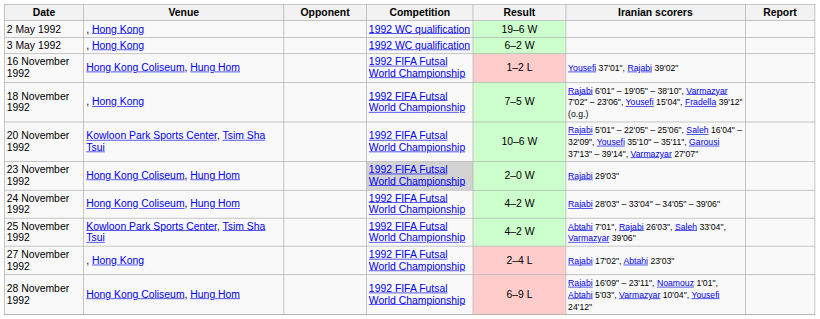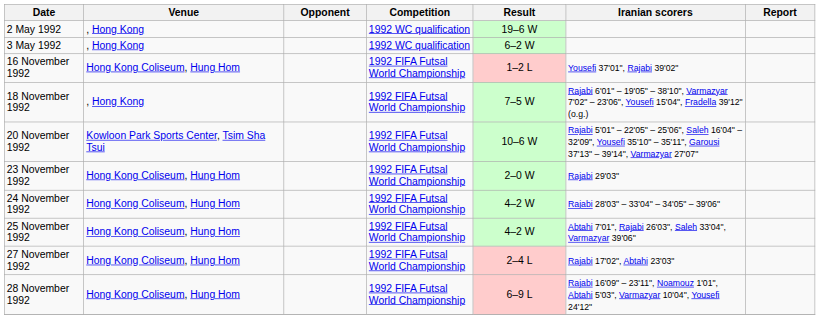23 November 1992 | Competition: lightgrey background -> no background
25 November 1992 | Venue: Kowloon Park Sports Center, Tsim Sha Tsui -> Hong Kong Coliseum, Hung Hom
27 November 1992 | Venue: , Hong Kong -> Hong Kong Coliseum, Hung Hom
